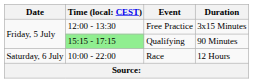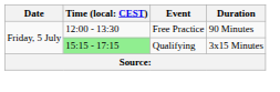Free Practice | Duration: 3x15 Minutes -> 90 Minutes
Qualifying | Duration: 90 Minutes -> 3x15 Minutes
- row: Saturday, 6 July | 10:00 - 22:00 | Race | 12 Hours
